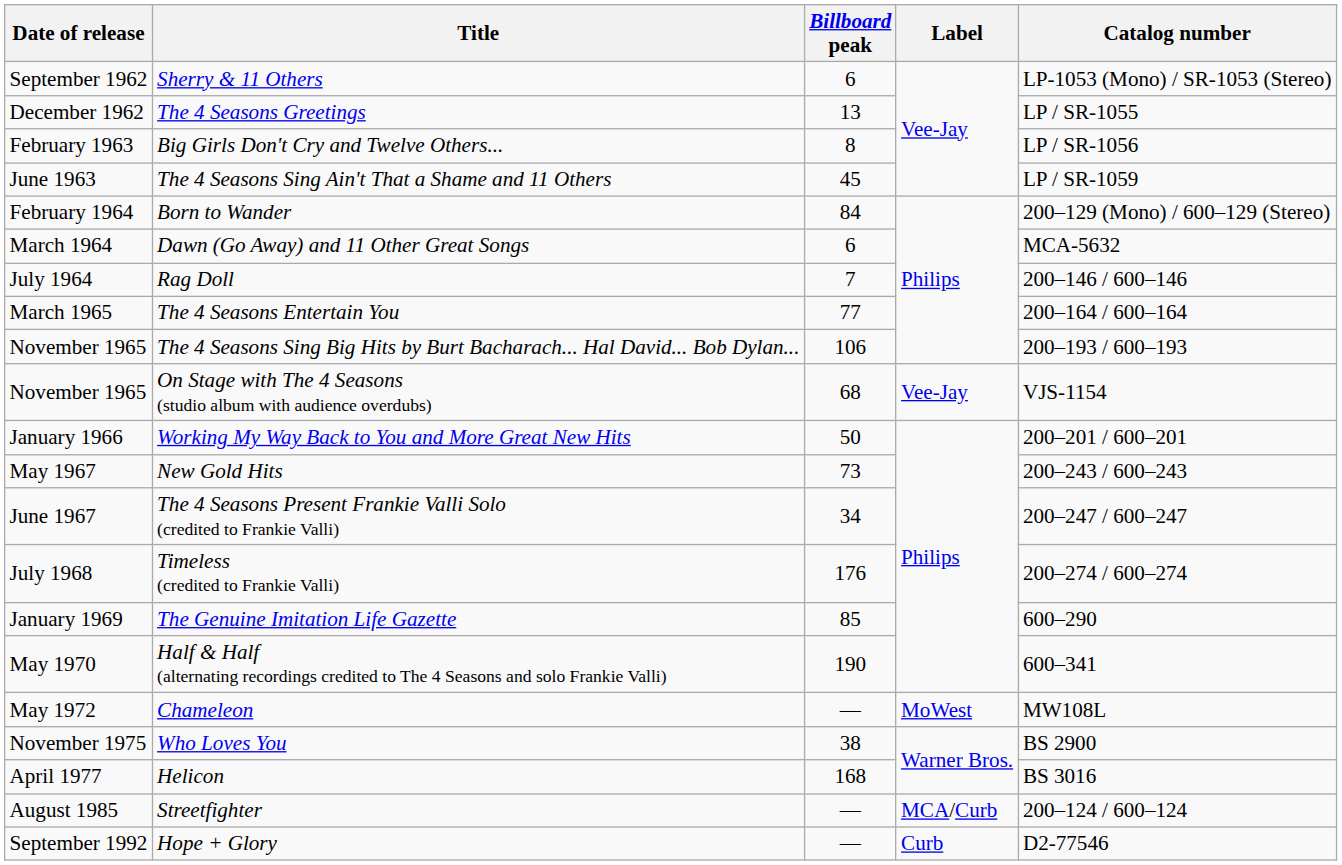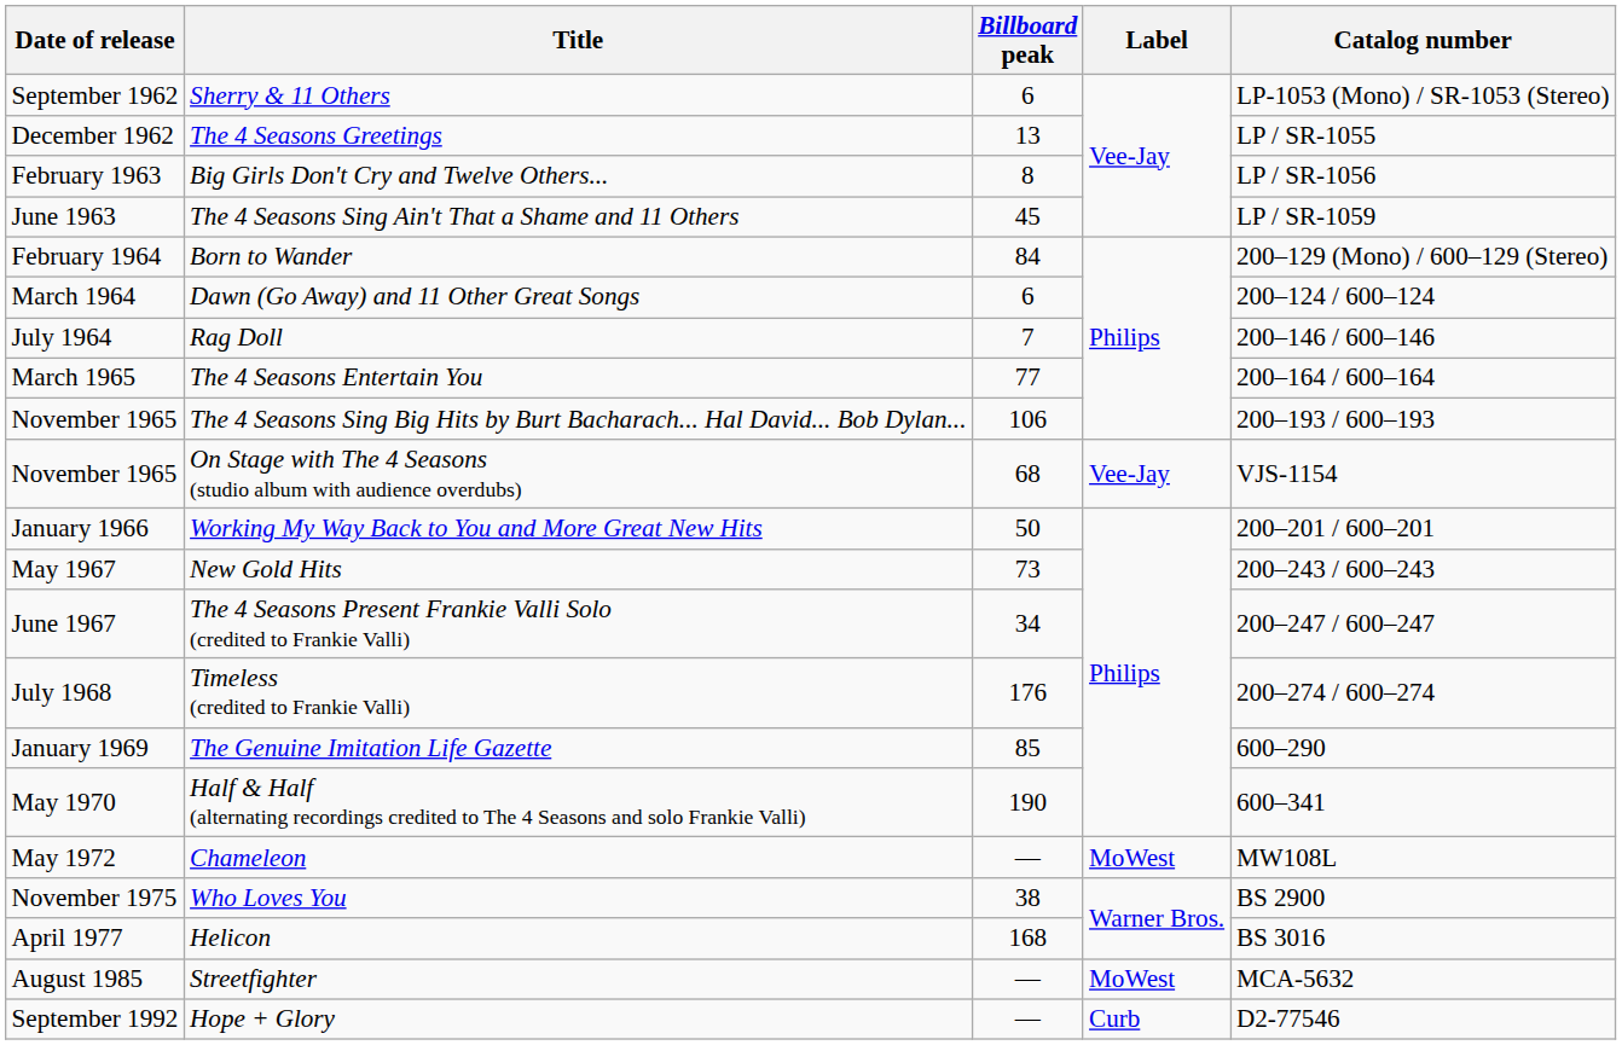Dawn (Go Away) and 11 Other Great Songs | Catalog number: MCA-5632 -> 200–124 / 600–124
Streetfighter | Label: MCA/Curb -> MoWest
Streetfighter | Catalog number: 200–124 / 600–124 -> MCA-5632
